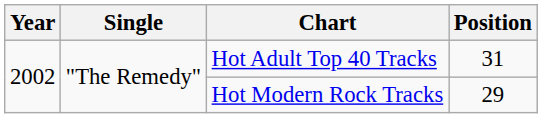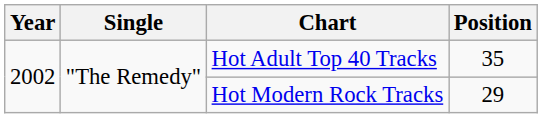Hot Adult Top 40 Tracks | Position: 31 -> 35
